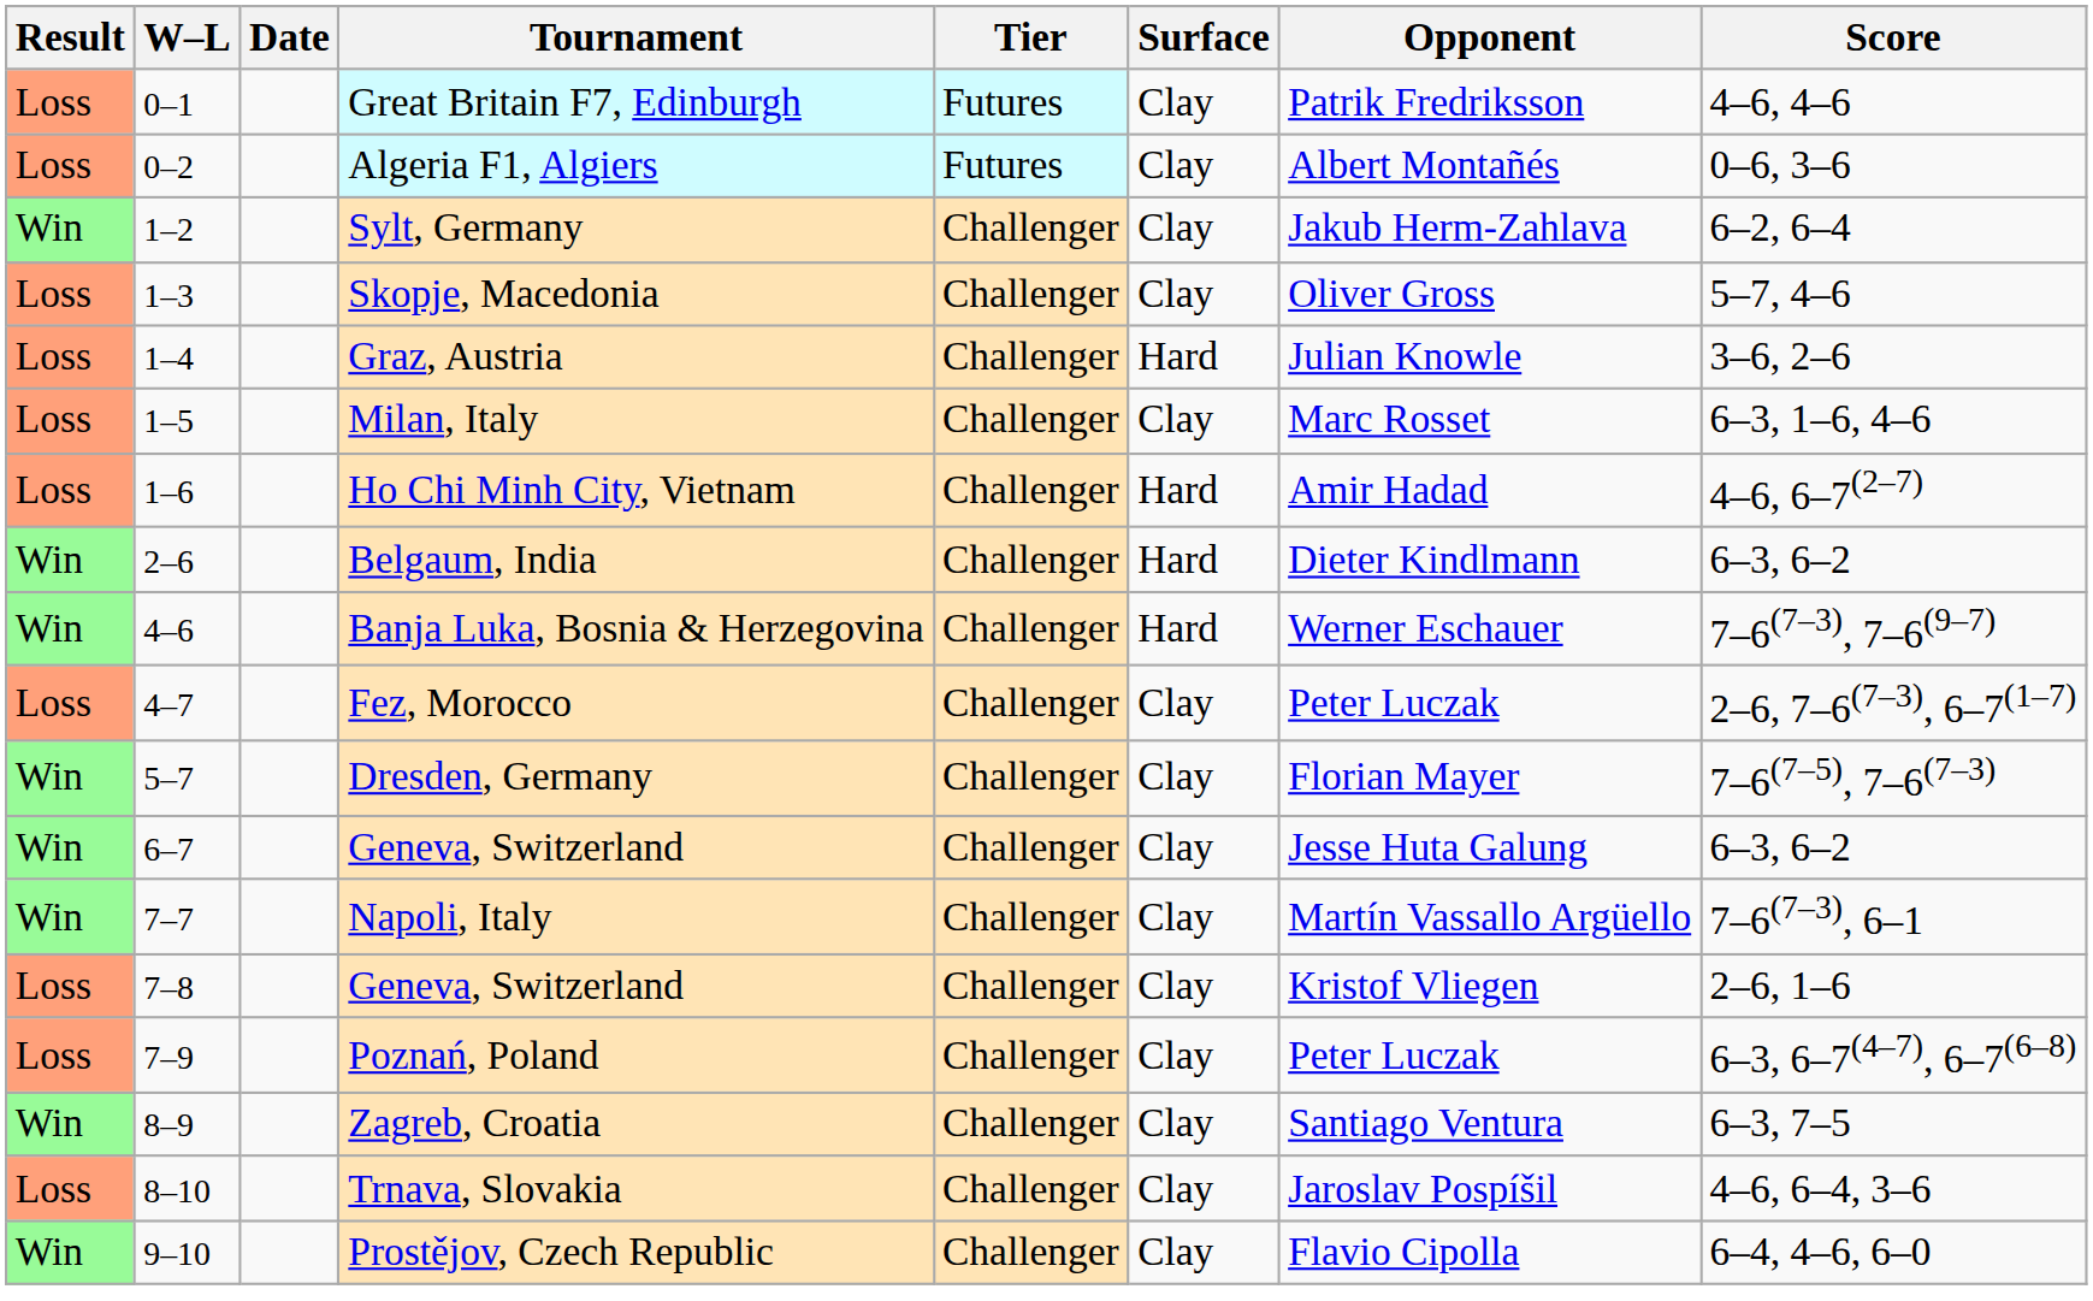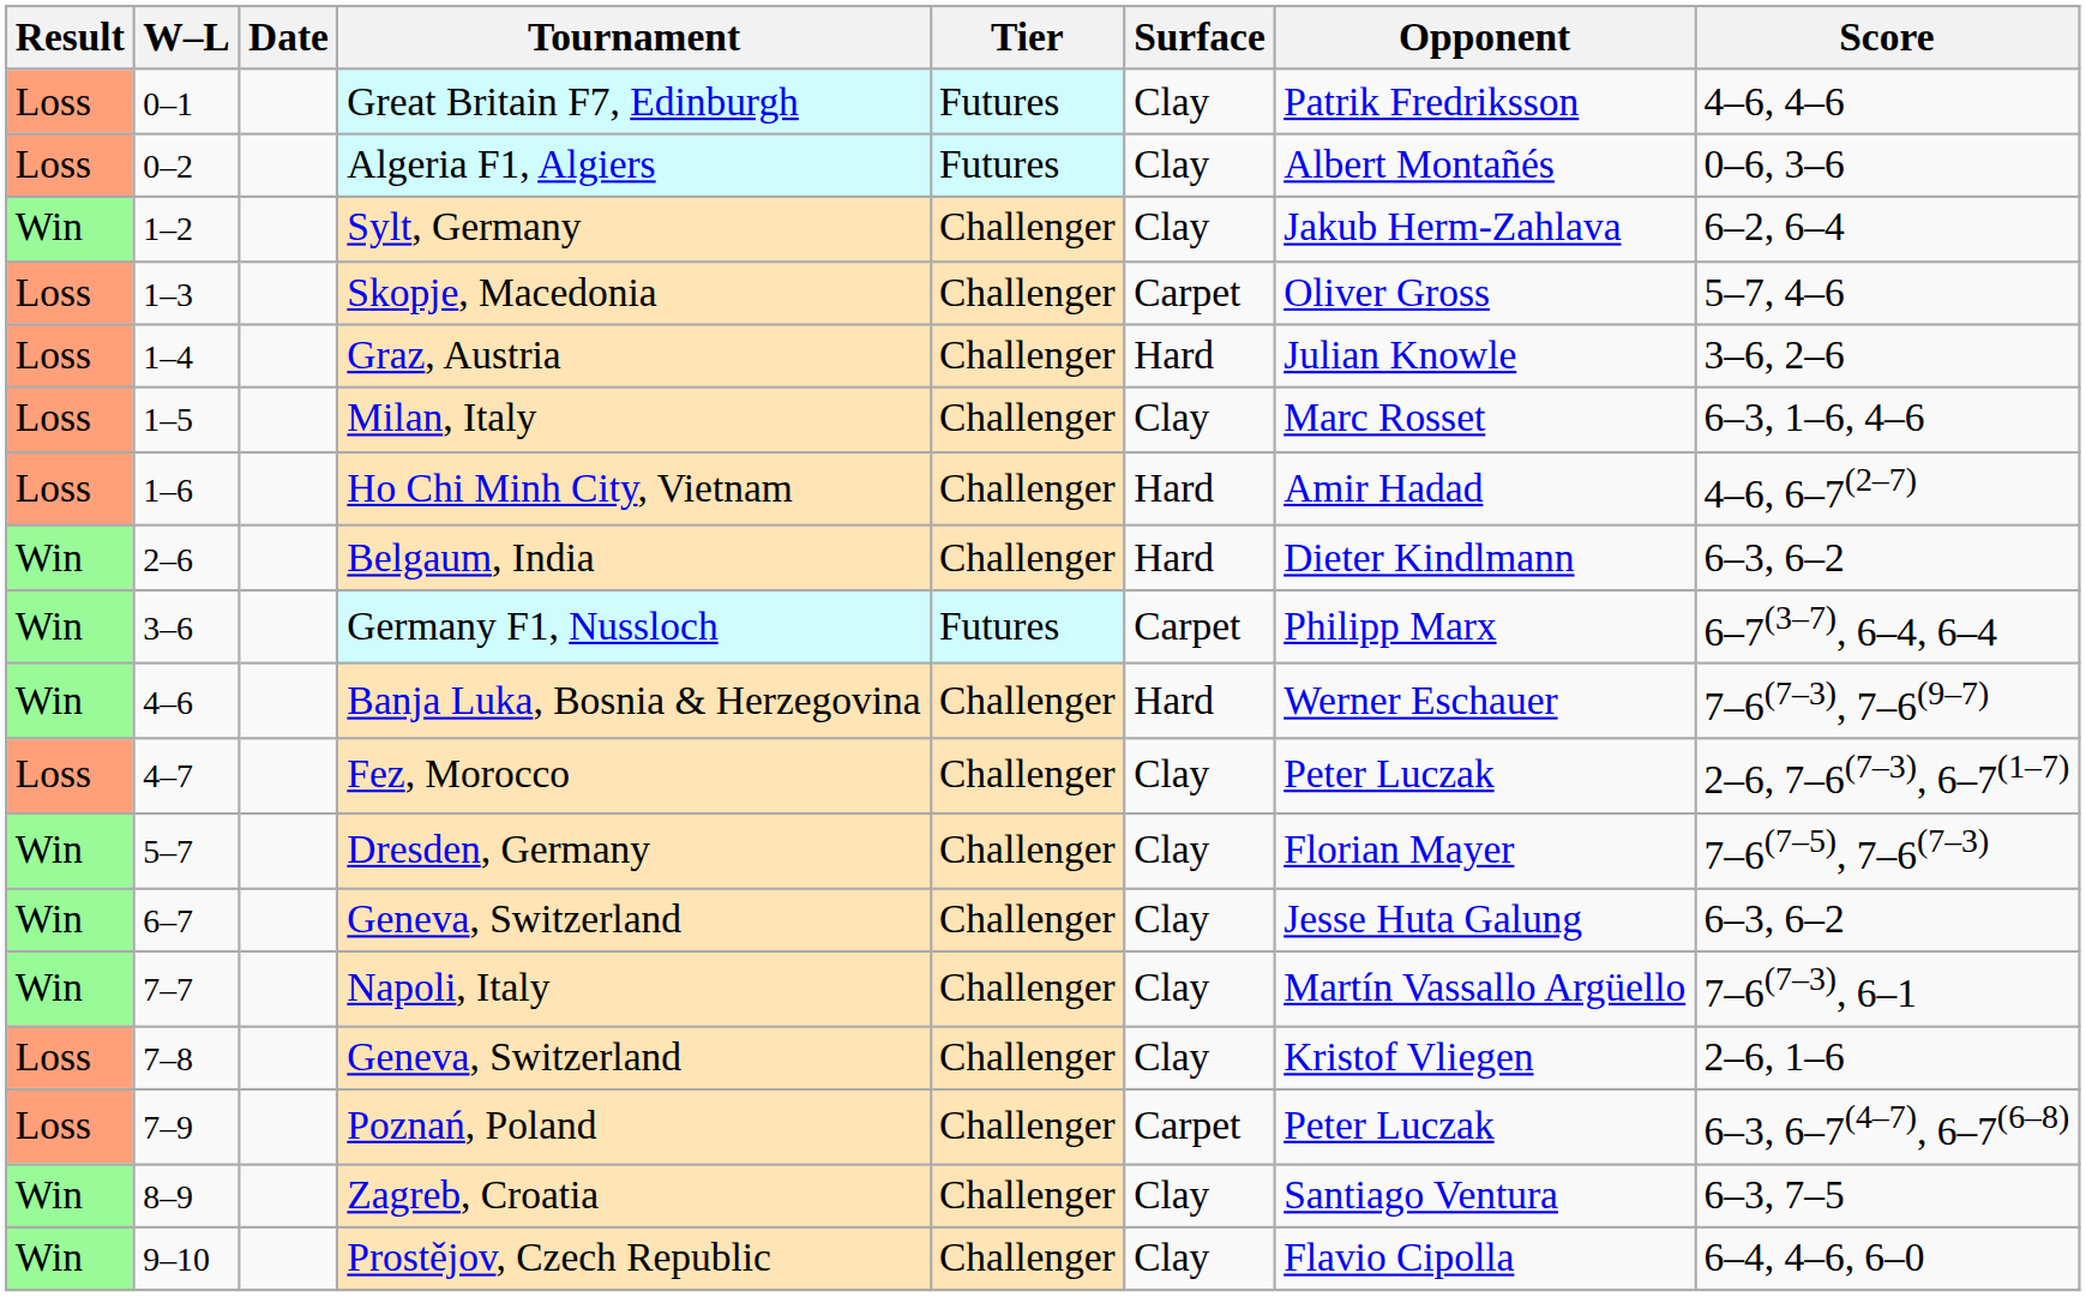Skopje, Macedonia | Surface: Clay -> Carpet
+ row: Win | 3–6 | Germany F1, Nussloch | Futures | Carpet | Philipp Marx | 6–7(3–7), 6–4, 6–4
Poznań, Poland | Surface: Clay -> Carpet
- row: Loss | 8–10 | Trnava, Slovakia | Challenger | Clay | Jaroslav Pospíšil | 4–6, 6–4, 3–6
